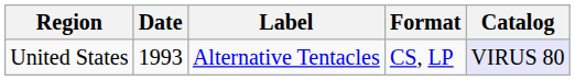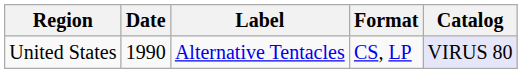United States | Date: 1993 -> 1990
